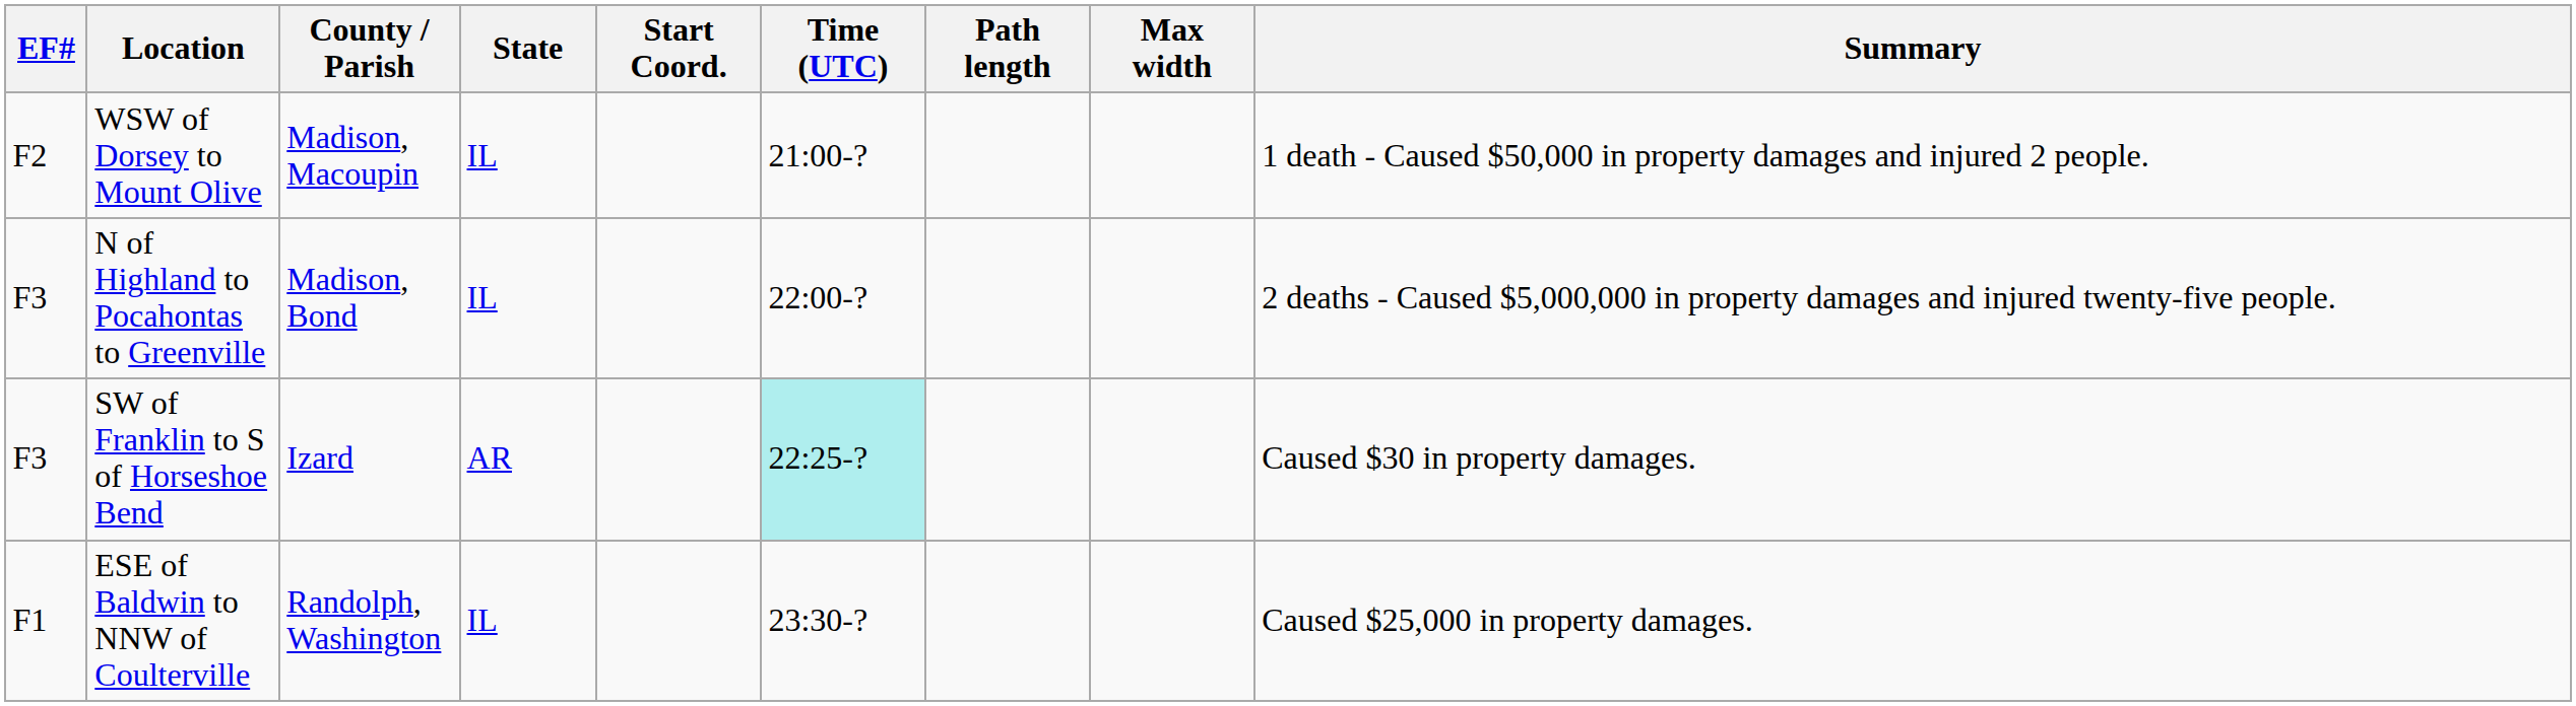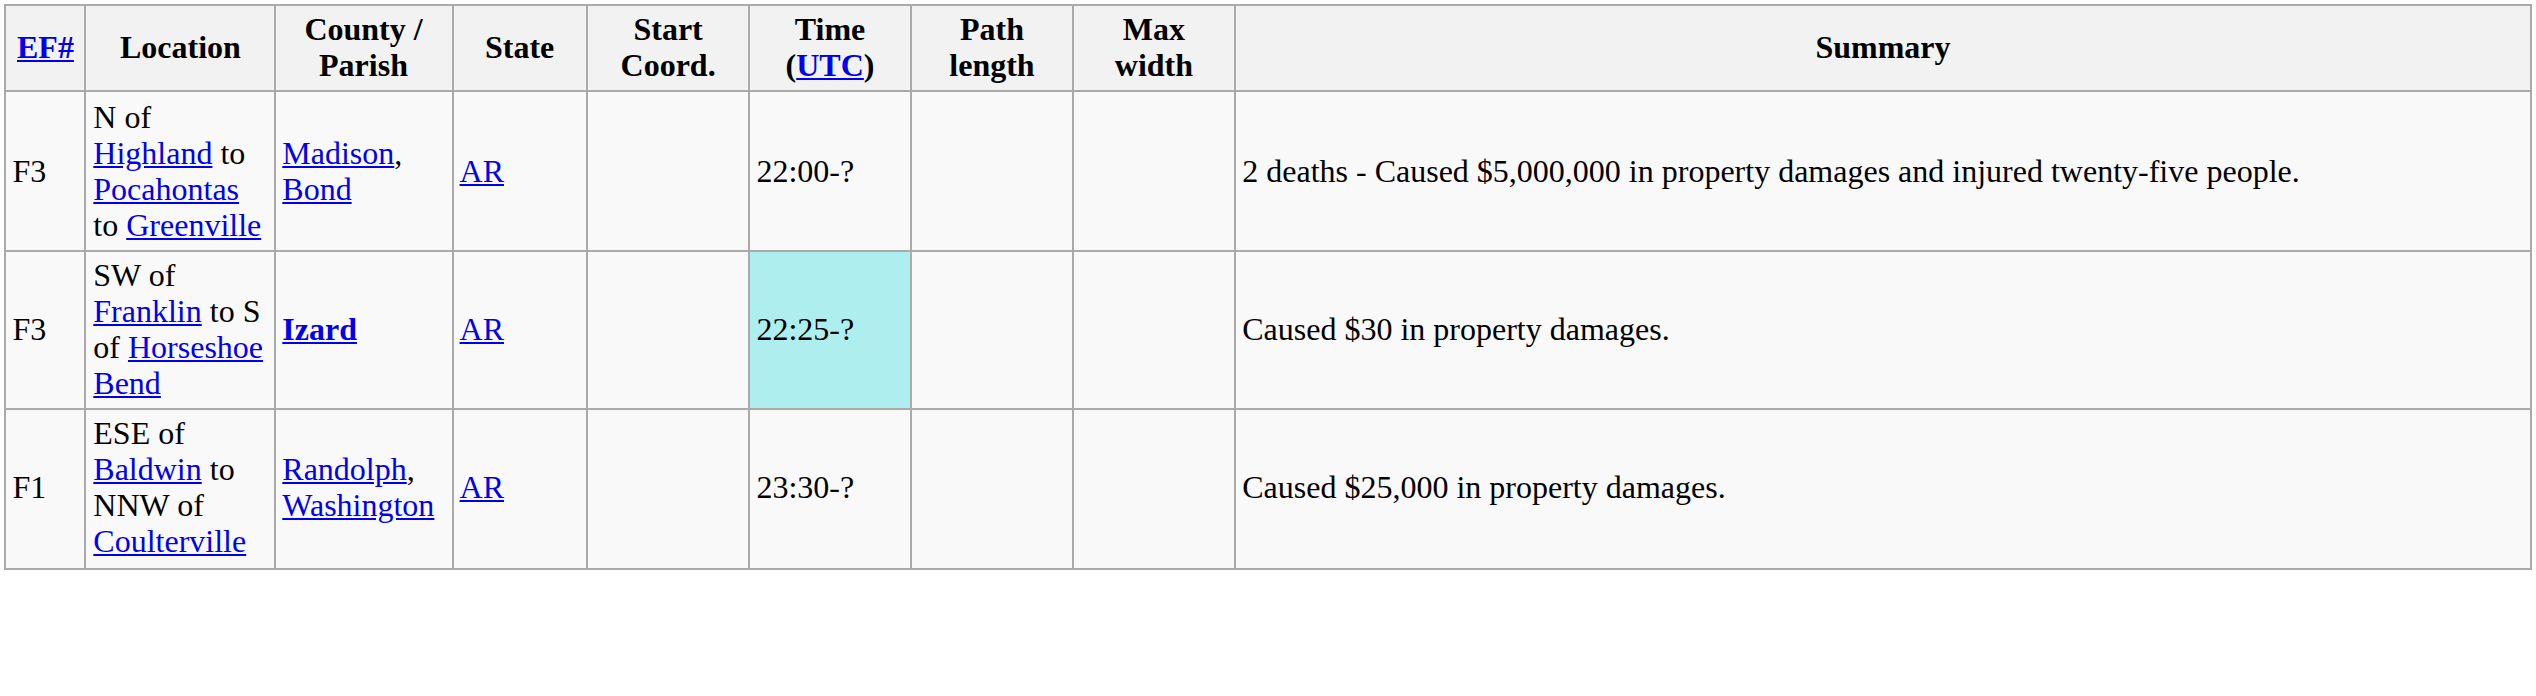- row: F2 | WSW of Dorsey to Mount Olive | Madison, Macoupin | IL | 21:00-? | 1 death - Caused $50,000 in property damages and injured 2 people.
N of Highland to Pocahontas to Greenville | State: IL -> AR
SW of Franklin to S of Horseshoe Bend | County / Parish: normal -> bold
ESE of Baldwin to NNW of Coulterville | State: IL -> AR
